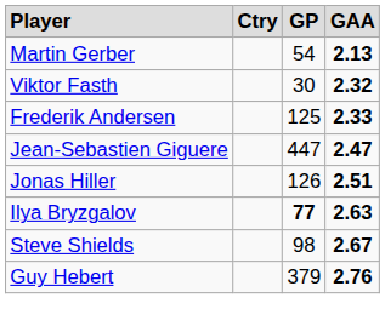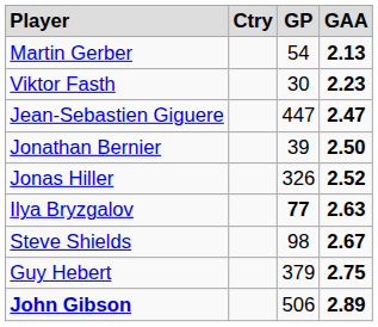Viktor Fasth | column 4: 2.32 -> 2.23
- row: Frederik Andersen | 125 | 2.33
+ row: Jonathan Bernier | 39 | 2.50
Jonas Hiller | column 3: 126 -> 326
Jonas Hiller | column 4: 2.51 -> 2.52
Guy Hebert | column 4: 2.76 -> 2.75
+ row: John Gibson | 506 | 2.89
